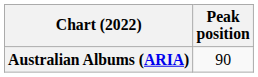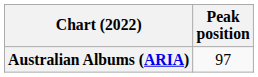Australian Albums (ARIA) | Peak position: 90 -> 97
